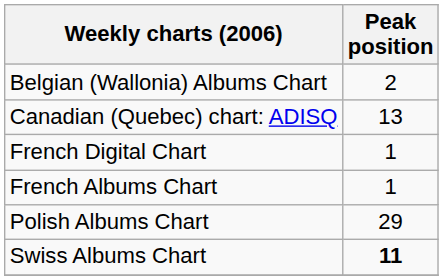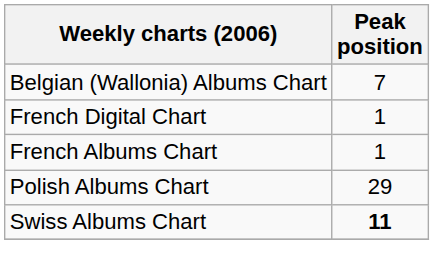Belgian (Wallonia) Albums Chart | Peak position: 2 -> 7
- row: Canadian (Quebec) chart: ADISQ | 13
